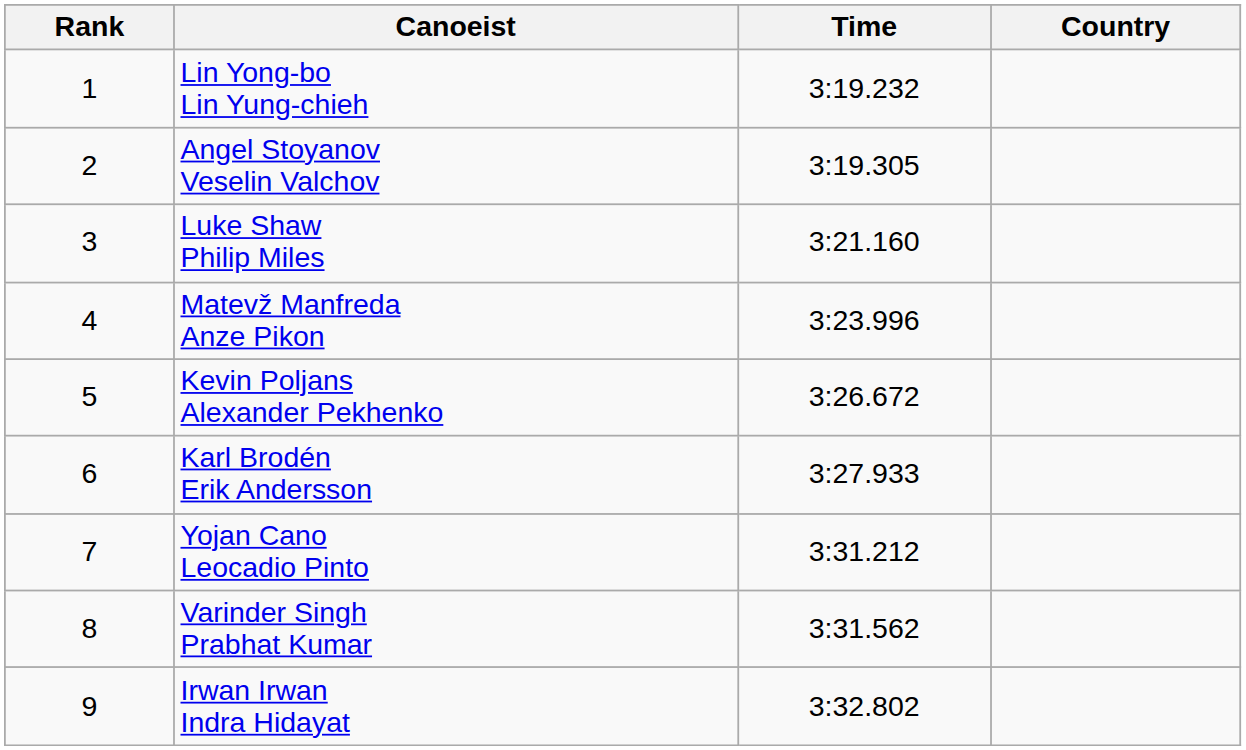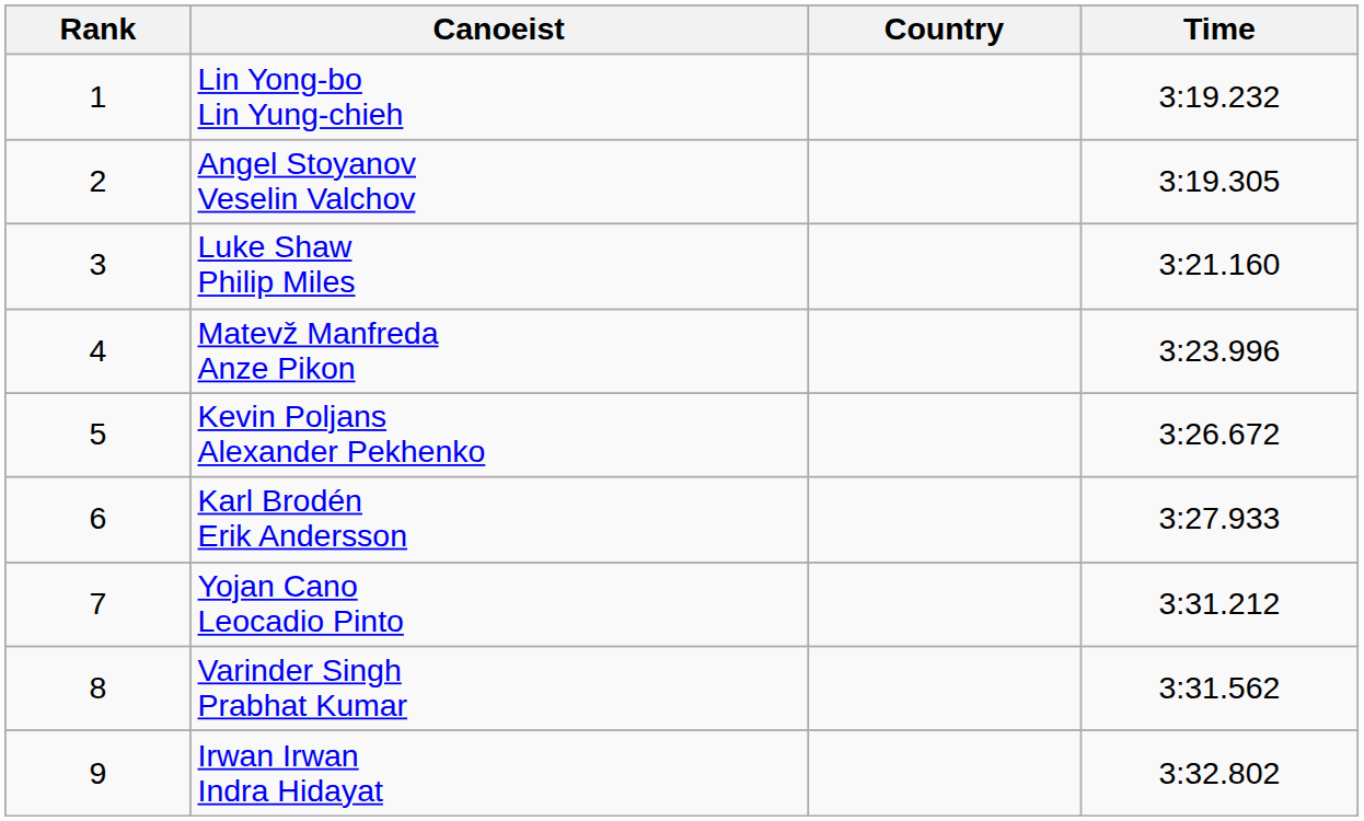columns swapped: Country <-> Time
